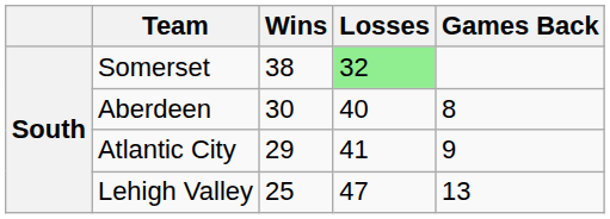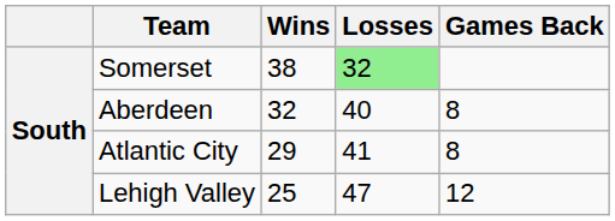Aberdeen | Wins: 30 -> 32
Atlantic City | Games Back: 9 -> 8
Lehigh Valley | Games Back: 13 -> 12
